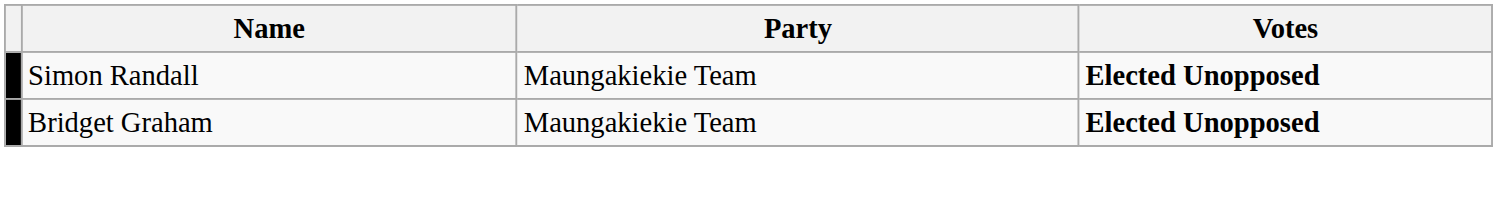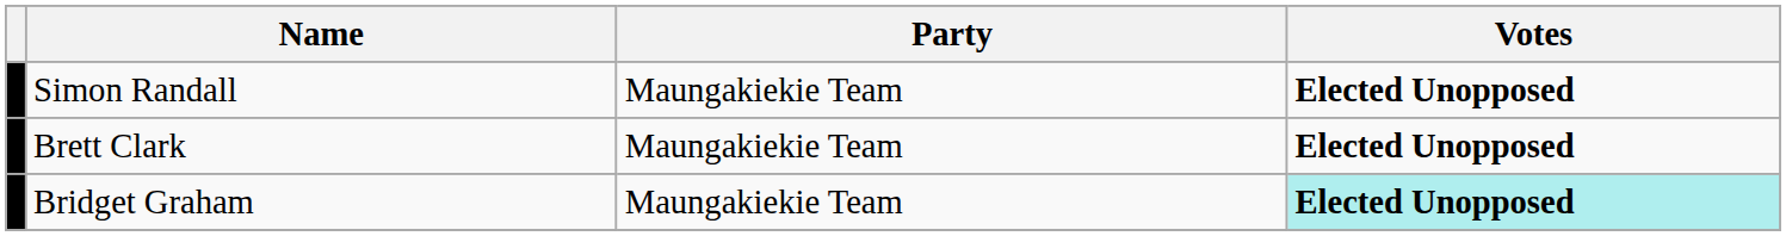+ row: Brett Clark | Maungakiekie Team | Elected Unopposed
Bridget Graham | Votes: no background -> paleturquoise background
